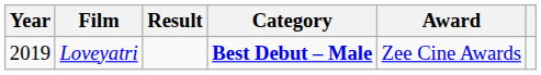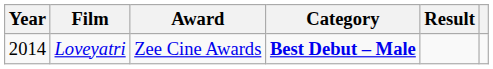columns swapped: Award <-> Result
Loveyatri | Year: 2019 -> 2014
